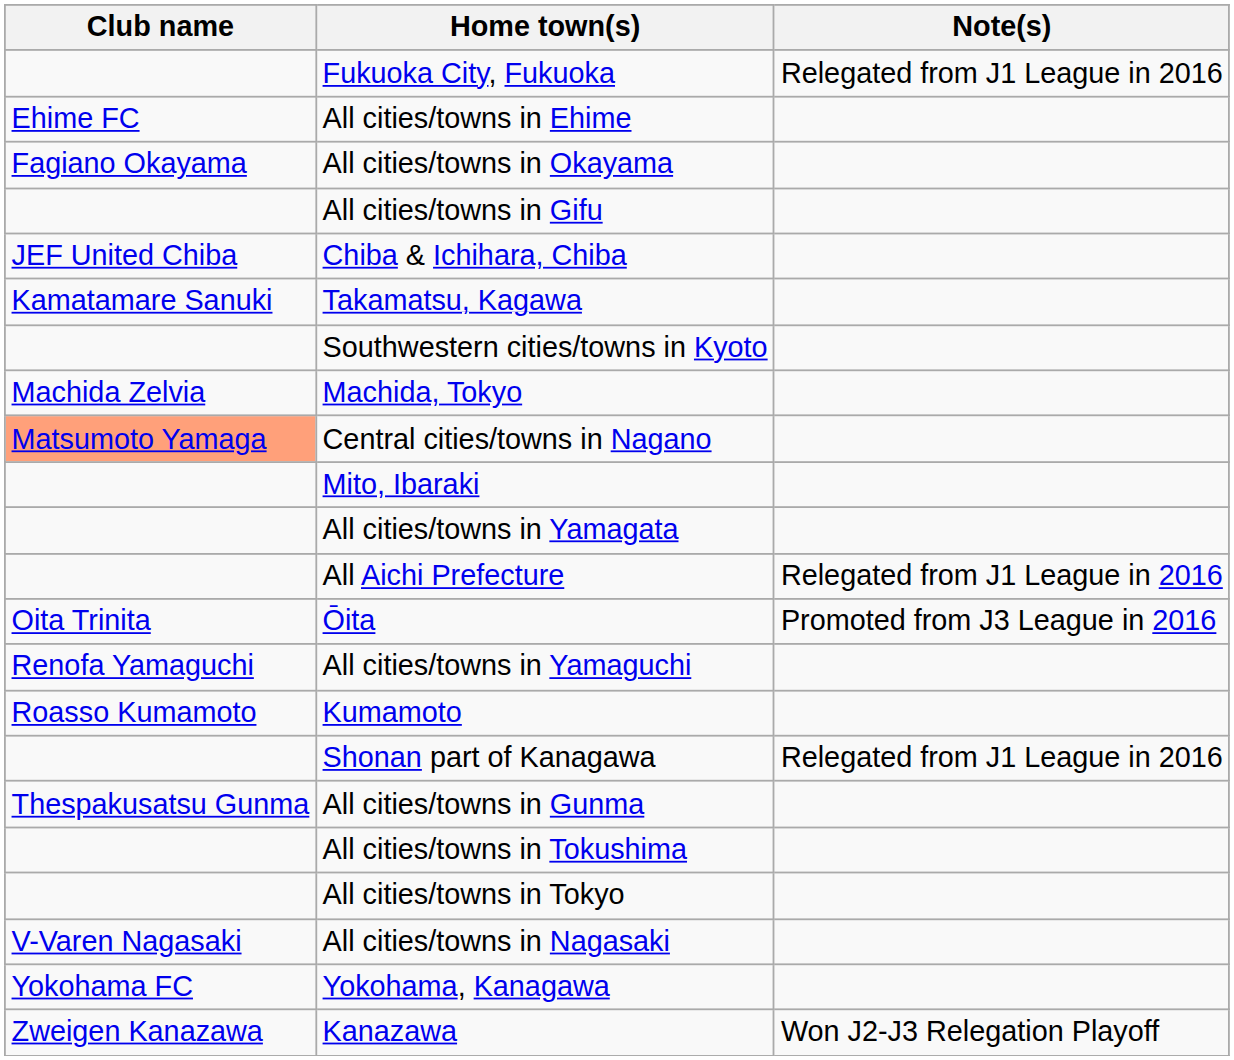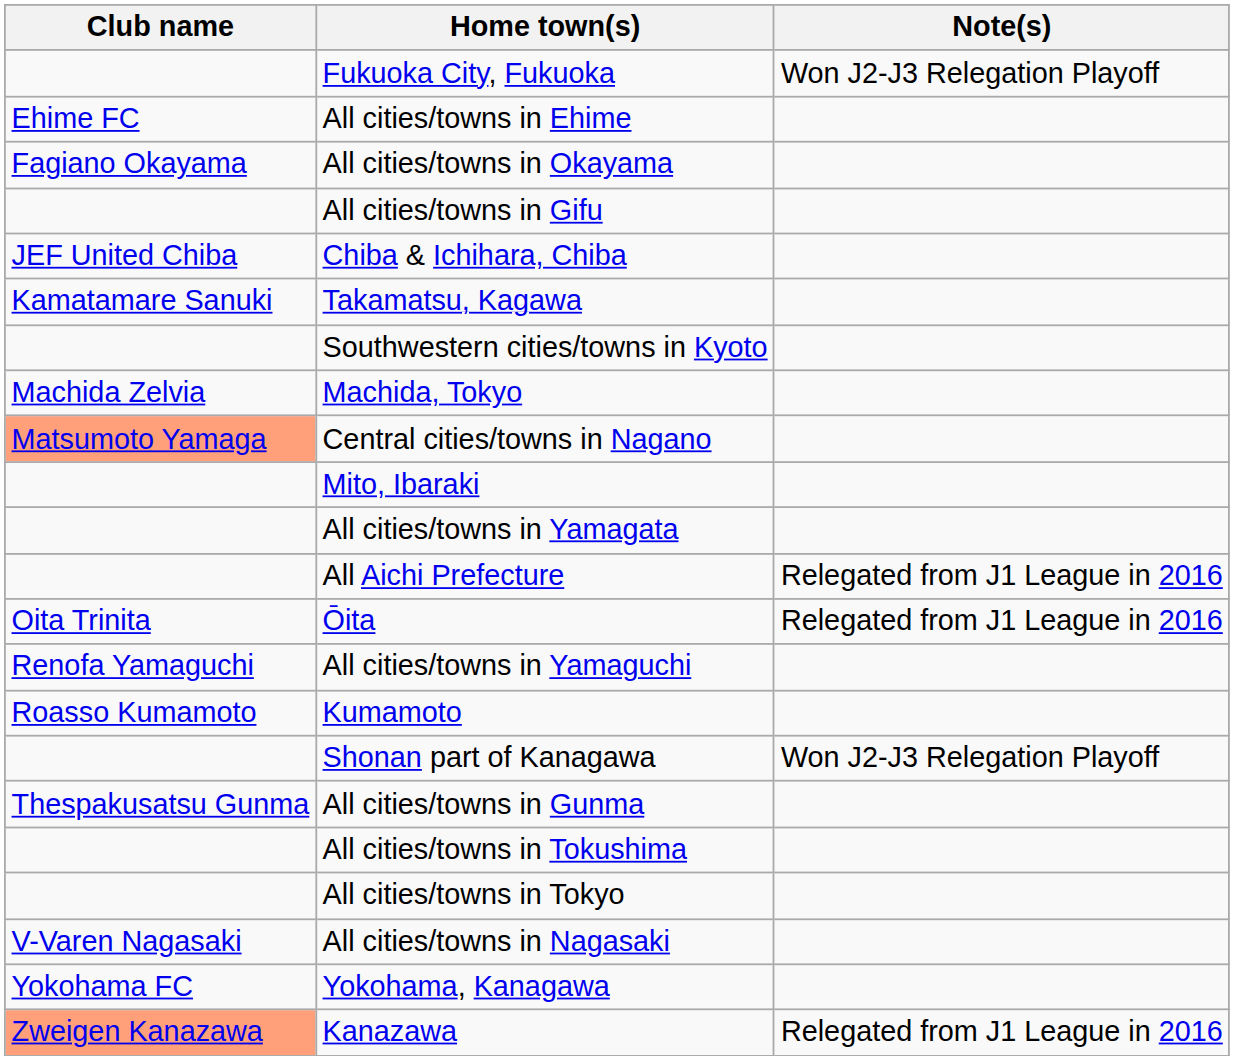Fukuoka City, Fukuoka | Note(s): Relegated from J1 League in 2016 -> Won J2-J3 Relegation Playoff
Ōita | Note(s): Promoted from J3 League in 2016 -> Relegated from J1 League in 2016
Shonan part of Kanagawa | Note(s): Relegated from J1 League in 2016 -> Won J2-J3 Relegation Playoff
Kanazawa | Club name: no background -> lightsalmon background
Kanazawa | Note(s): Won J2-J3 Relegation Playoff -> Relegated from J1 League in 2016
